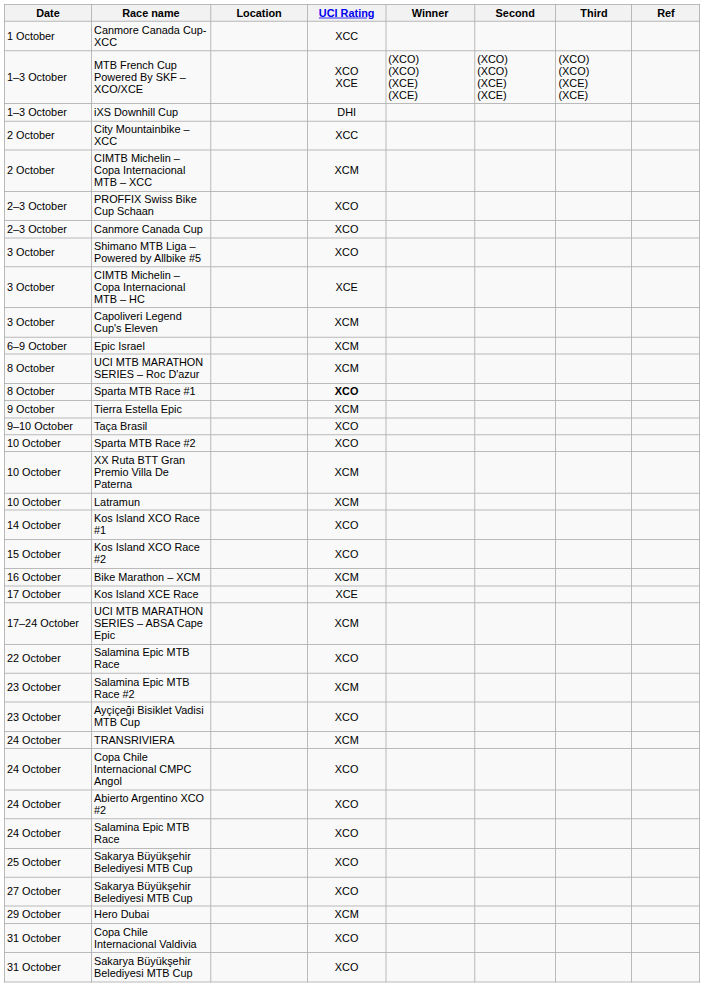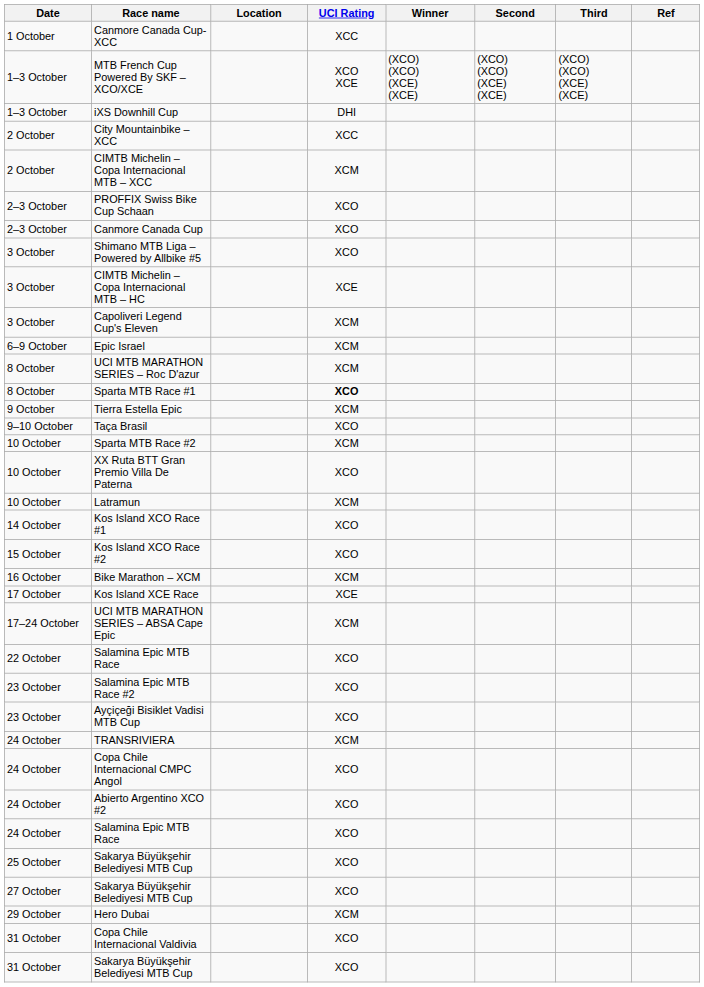Sparta MTB Race #2 | UCI Rating: XCO -> XCM
XX Ruta BTT Gran Premio Villa De Paterna | UCI Rating: XCM -> XCO
Salamina Epic MTB Race #2 | UCI Rating: XCM -> XCO
